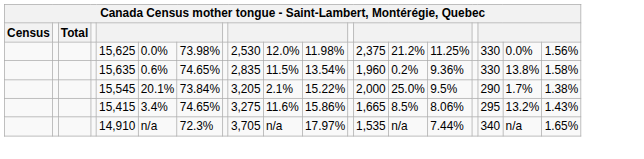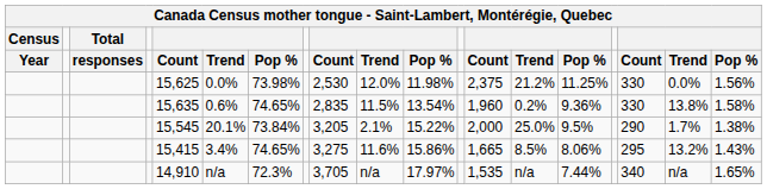+ row: Year | responses | Count | Trend | Pop % | Count | Trend | Pop % | Count | Trend | Pop % | Count | Trend | Pop %
